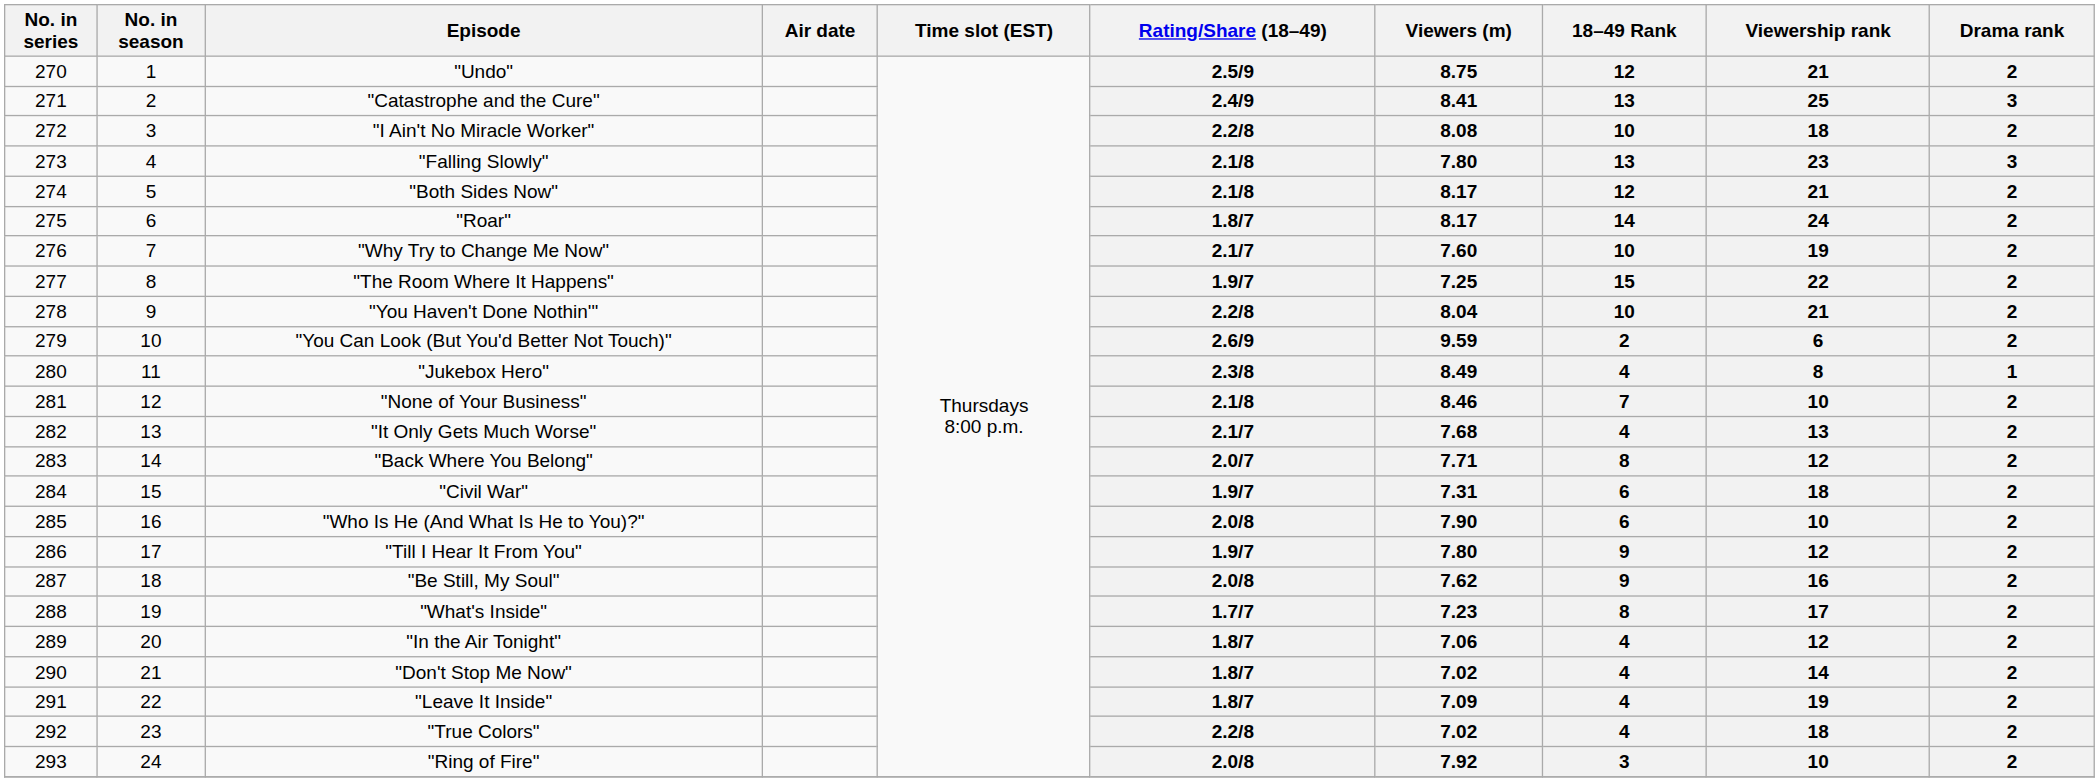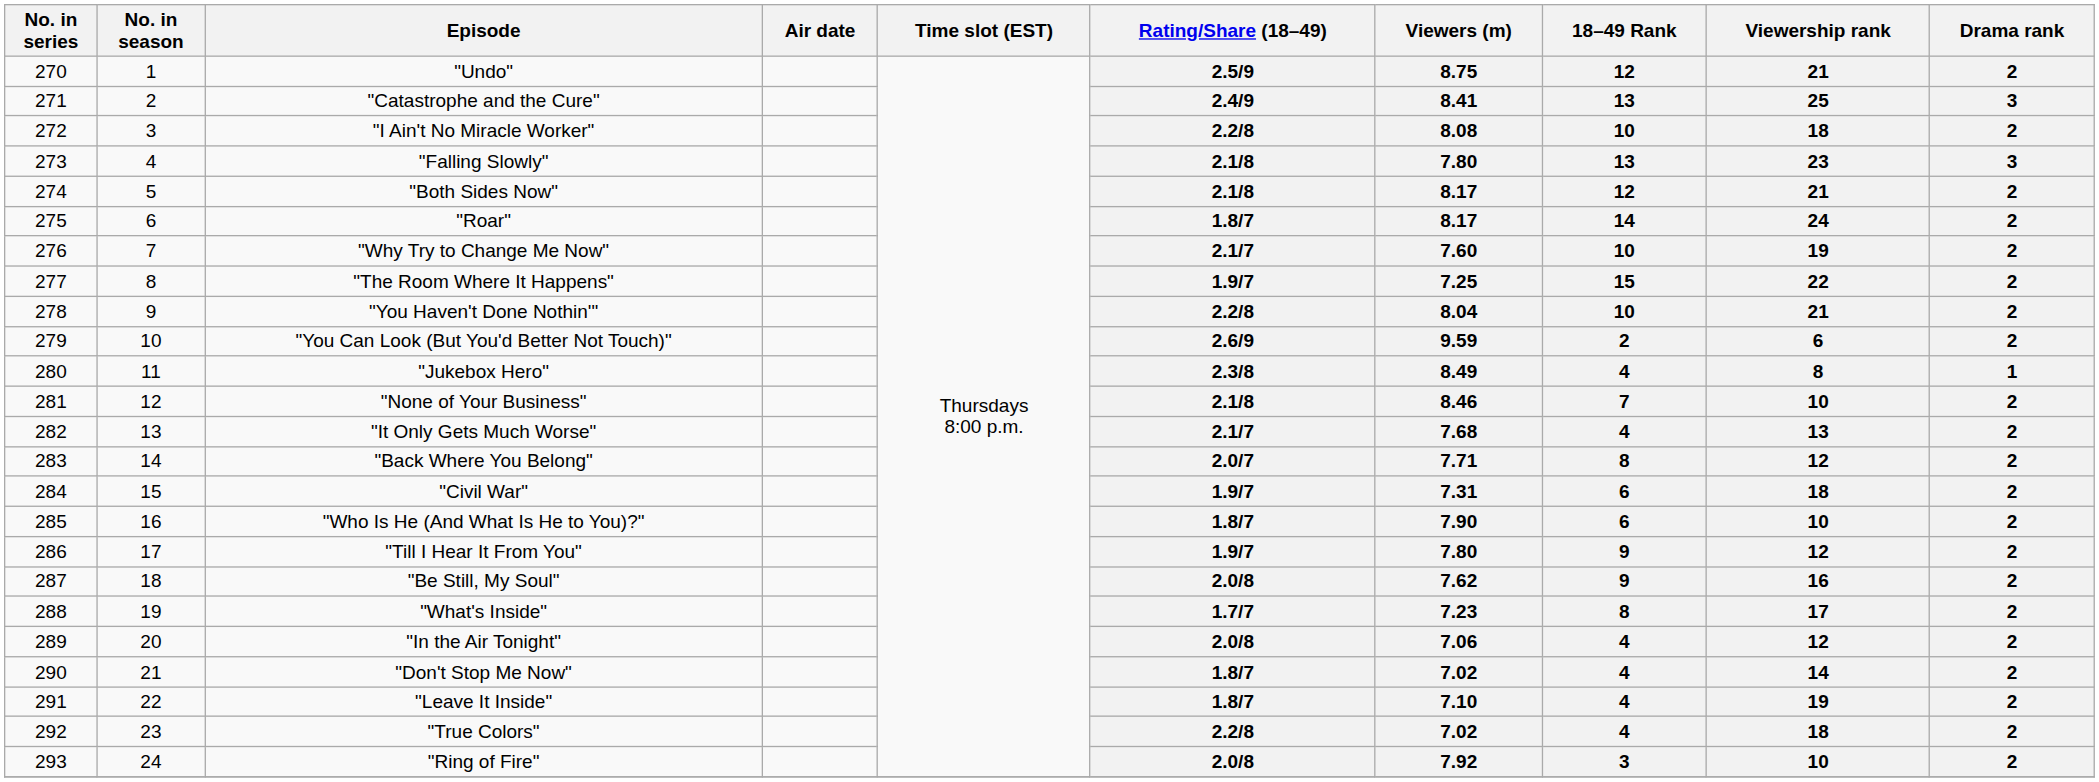"Who Is He (And What Is He to You)?" | Rating/Share (18–49): 2.0/8 -> 1.8/7
"In the Air Tonight" | Rating/Share (18–49): 1.8/7 -> 2.0/8
"Leave It Inside" | Viewers (m): 7.09 -> 7.10
